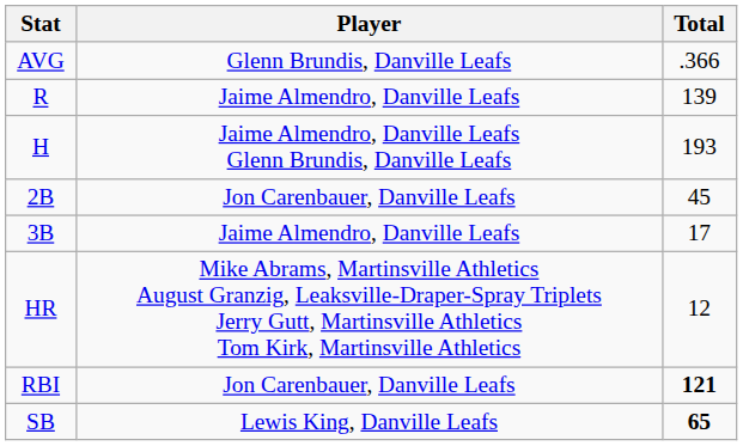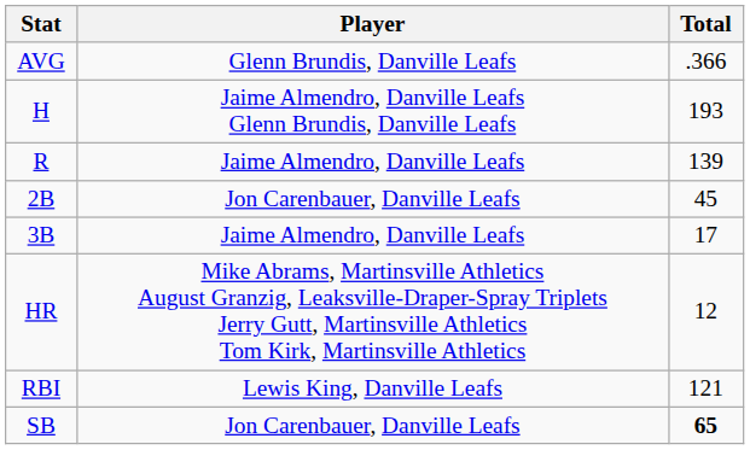rows swapped: H <-> R
RBI | Player: Jon Carenbauer, Danville Leafs -> Lewis King, Danville Leafs
RBI | Total: bold -> normal
SB | Player: Lewis King, Danville Leafs -> Jon Carenbauer, Danville Leafs
